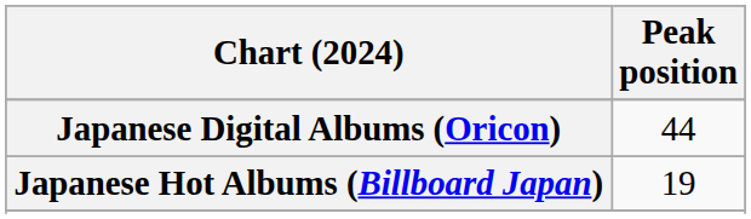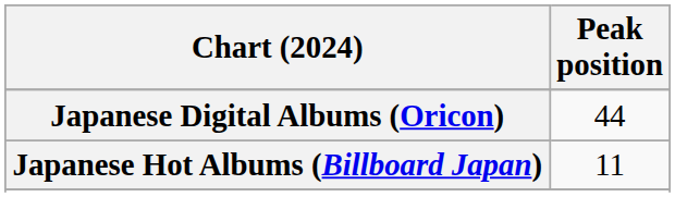Japanese Hot Albums (Billboard Japan) | Peak position: 19 -> 11
